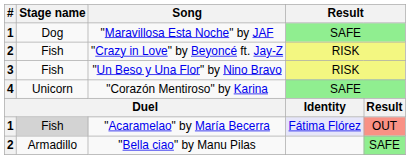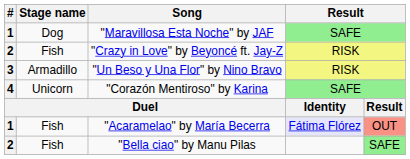"Un Beso y Una Flor" by Nino Bravo | Stage name: Fish -> Armadillo
"Acaramelao" by María Becerra | Stage name: lightgrey background -> no background
"Bella ciao" by Manu Pilas | Stage name: Armadillo -> Fish
